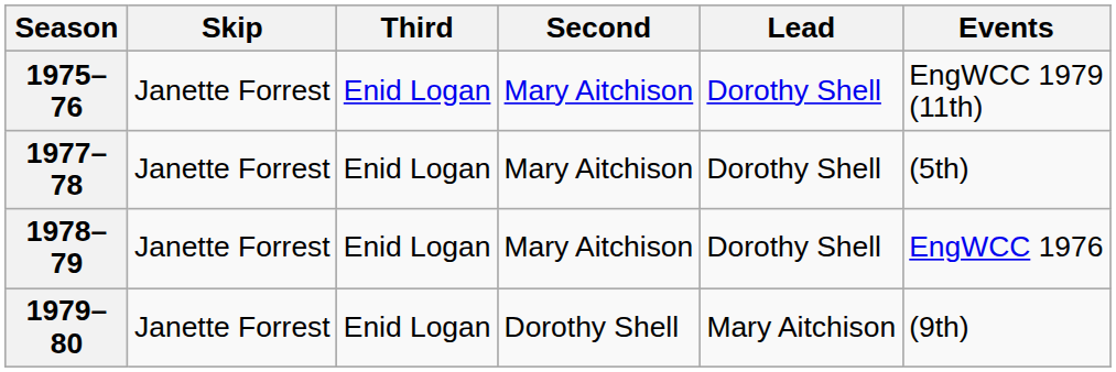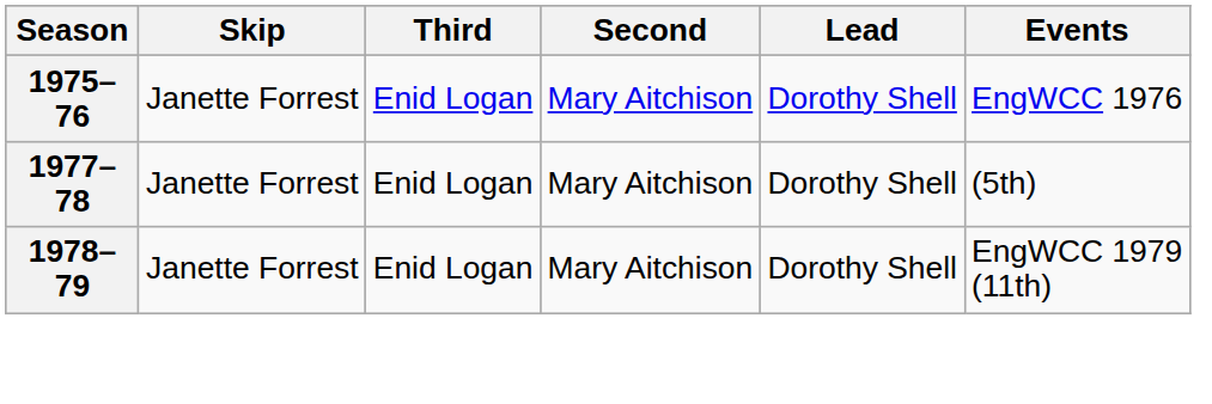1975–76 | Events: EngWCC 1979 (11th) -> EngWCC 1976
1978–79 | Events: EngWCC 1976 -> EngWCC 1979 (11th)
- row: 1979–80 | Janette Forrest | Enid Logan | Dorothy Shell | Mary Aitchison | (9th)
